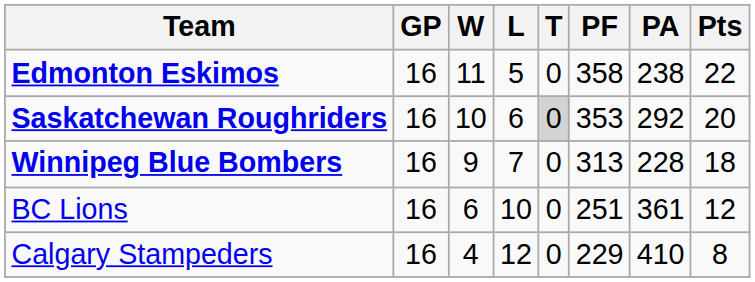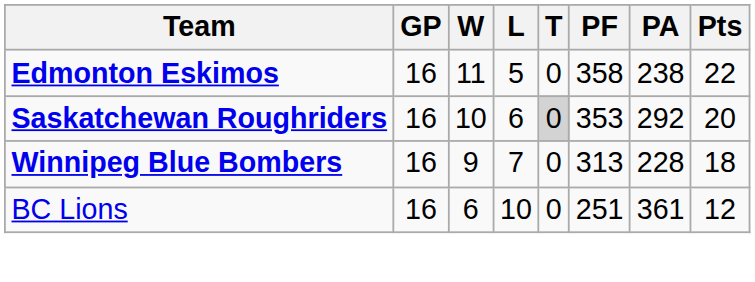- row: Calgary Stampeders | 16 | 4 | 12 | 0 | 229 | 410 | 8
